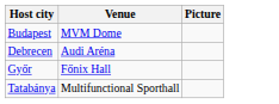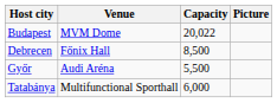+ column: Capacity | 20,022 | 8,500 | 5,500 | 6,000
Debrecen | Venue: Audi Aréna -> Főnix Hall
Győr | Venue: Főnix Hall -> Audi Aréna
